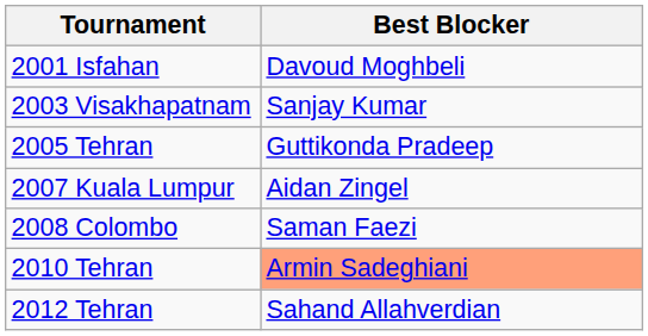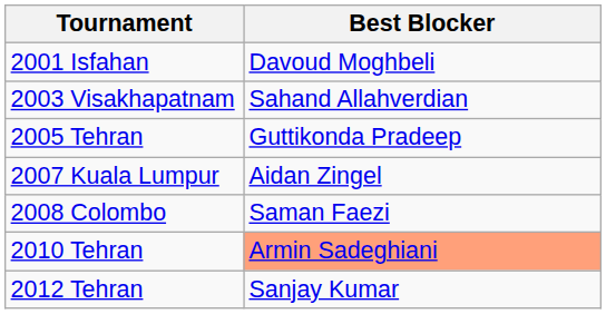2003 Visakhapatnam | Best Blocker: Sanjay Kumar -> Sahand Allahverdian
2012 Tehran | Best Blocker: Sahand Allahverdian -> Sanjay Kumar
